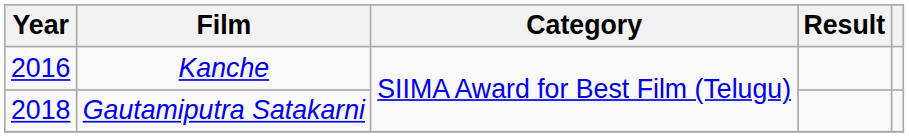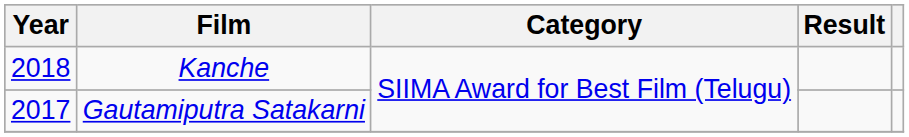Kanche | Year: 2016 -> 2018
Gautamiputra Satakarni | Year: 2018 -> 2017
